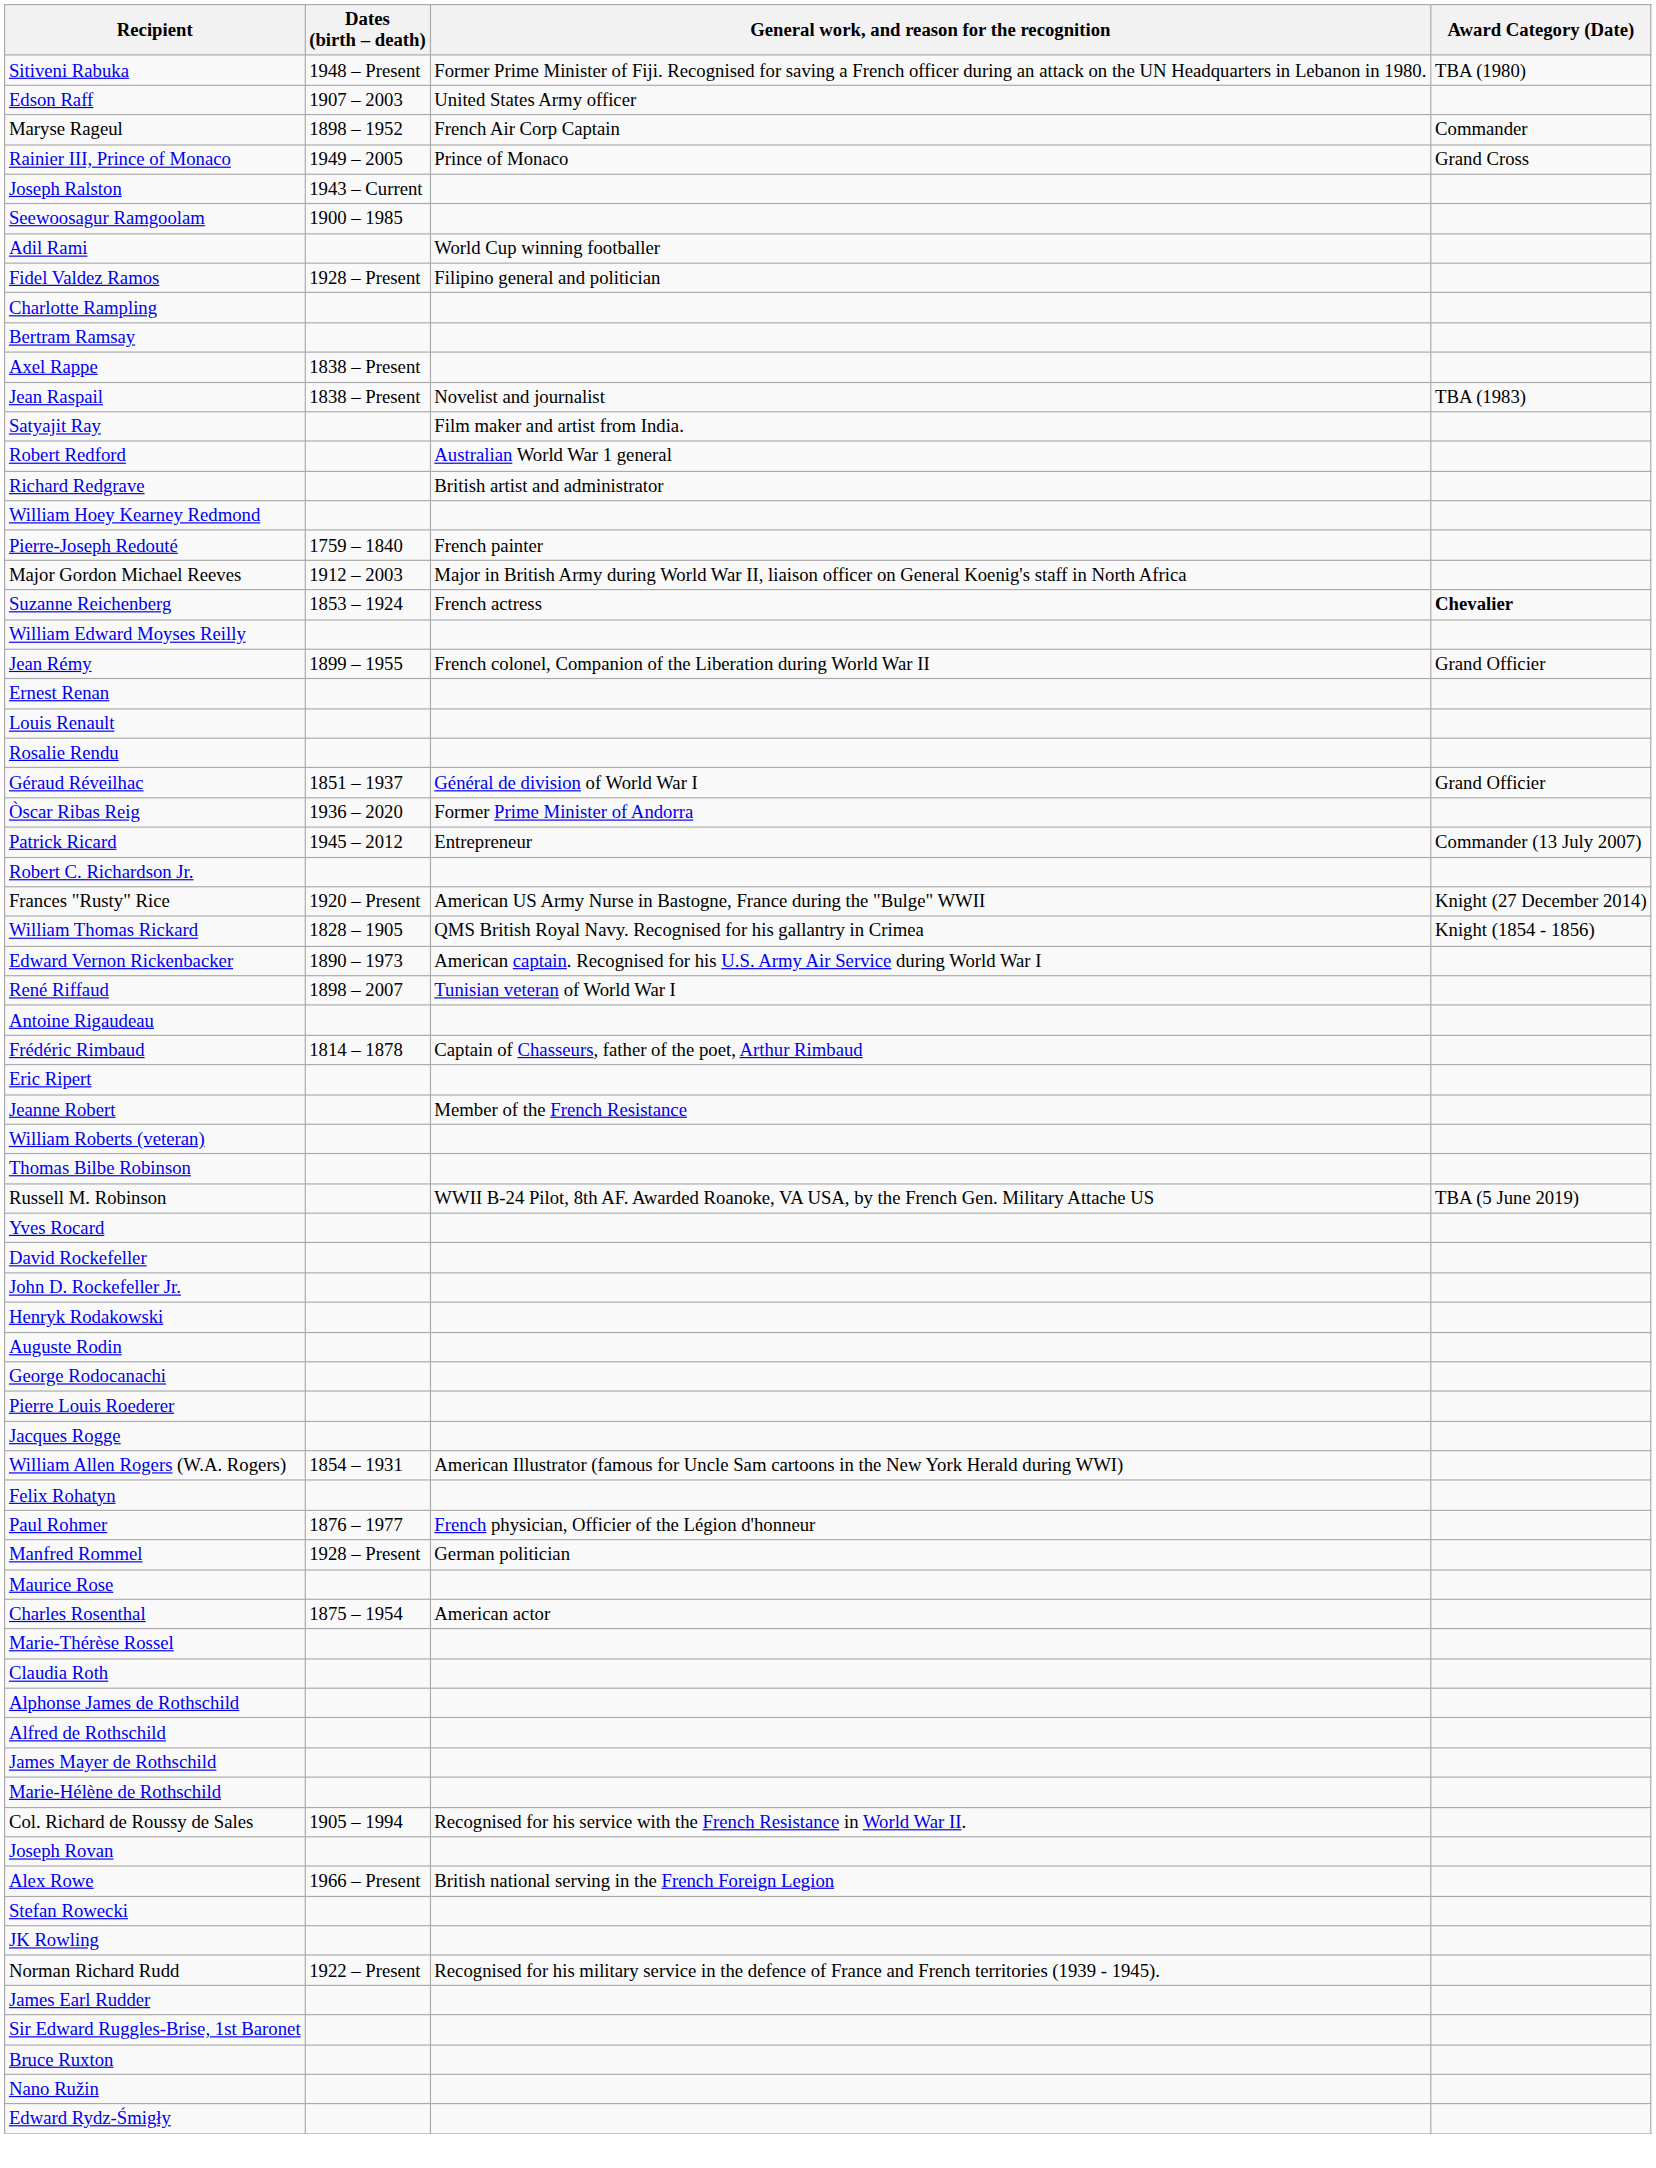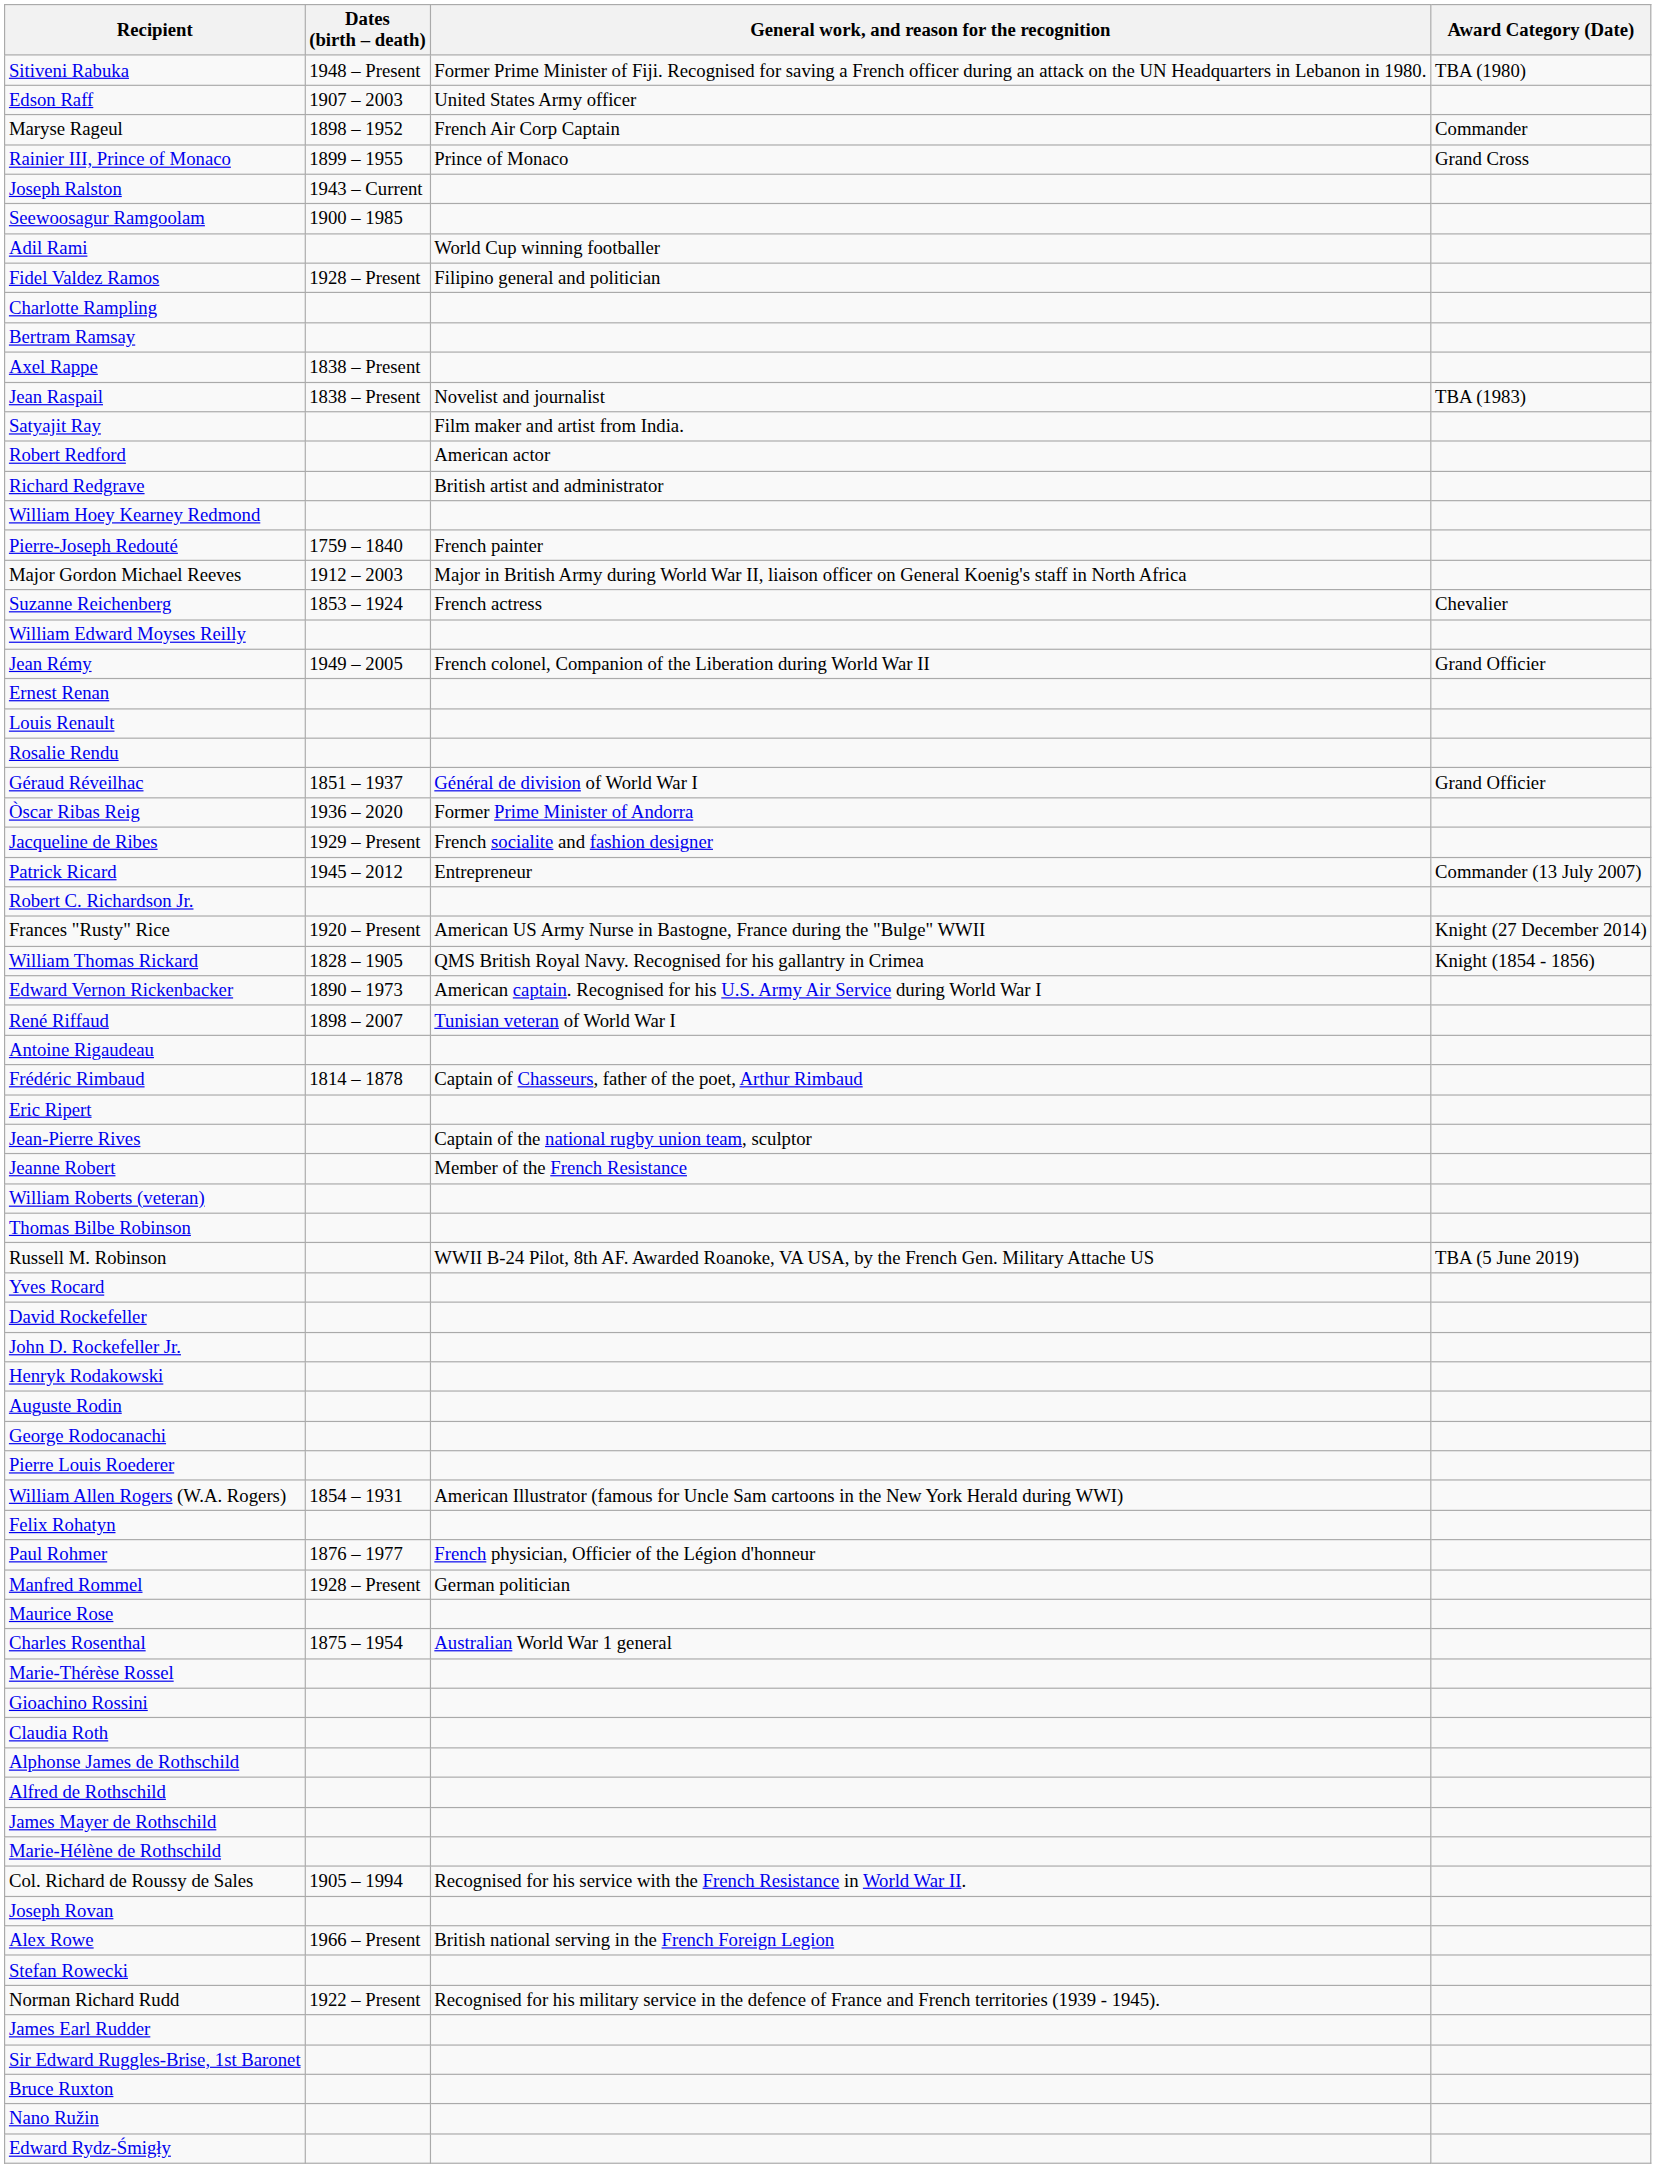Rainier III, Prince of Monaco | Dates (birth – death): 1949 – 2005 -> 1899 – 1955
Robert Redford | General work, and reason for the recognition: Australian World War 1 general -> American actor
Suzanne Reichenberg | Award Category (Date): bold -> normal
Jean Rémy | Dates (birth – death): 1899 – 1955 -> 1949 – 2005
+ row: Jacqueline de Ribes | 1929 – Present | French socialite and fashion designer
+ row: Jean-Pierre Rives | Captain of the national rugby union team, sculptor
- row: Jacques Rogge
Charles Rosenthal | General work, and reason for the recognition: American actor -> Australian World War 1 general
+ row: Gioachino Rossini
- row: JK Rowling
